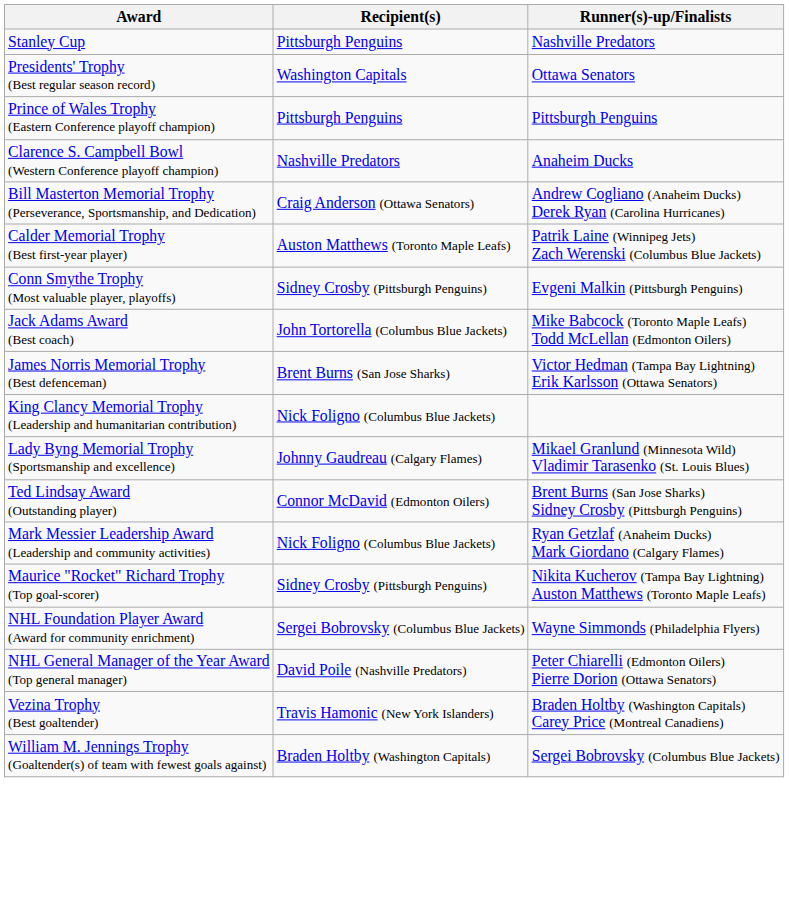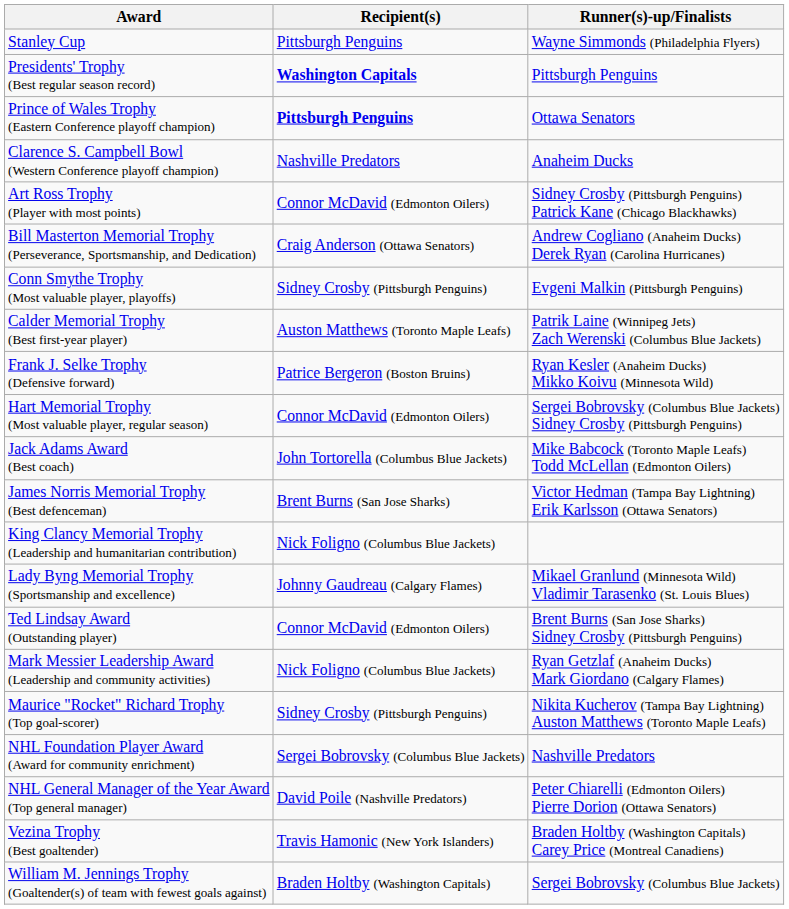Stanley Cup | Runner(s)-up/Finalists: Nashville Predators -> Wayne Simmonds (Philadelphia Flyers)
Presidents' Trophy (Best regular season record) | Recipient(s): normal -> bold
Presidents' Trophy (Best regular season record) | Runner(s)-up/Finalists: Ottawa Senators -> Pittsburgh Penguins
Prince of Wales Trophy (Eastern Conference playoff champion) | Recipient(s): normal -> bold
Prince of Wales Trophy (Eastern Conference playoff champion) | Runner(s)-up/Finalists: Pittsburgh Penguins -> Ottawa Senators
+ row: Art Ross Trophy (Player with most points) | Connor McDavid (Edmonton Oilers) | Sidney Crosby (Pittsburgh Penguins) Patrick Kane (Chicago Blackhawks)
rows swapped: Calder Memorial Trophy (Best first-year player) <-> Conn Smythe Trophy (Most valuable player, playoffs)
+ row: Frank J. Selke Trophy (Defensive forward) | Patrice Bergeron (Boston Bruins) | Ryan Kesler (Anaheim Ducks) Mikko Koivu (Minnesota Wild)
+ row: Hart Memorial Trophy (Most valuable player, regular season) | Connor McDavid (Edmonton Oilers) | Sergei Bobrovsky (Columbus Blue Jackets) Sidney Crosby (Pittsburgh Penguins)
NHL Foundation Player Award (Award for community enrichment) | Runner(s)-up/Finalists: Wayne Simmonds (Philadelphia Flyers) -> Nashville Predators
